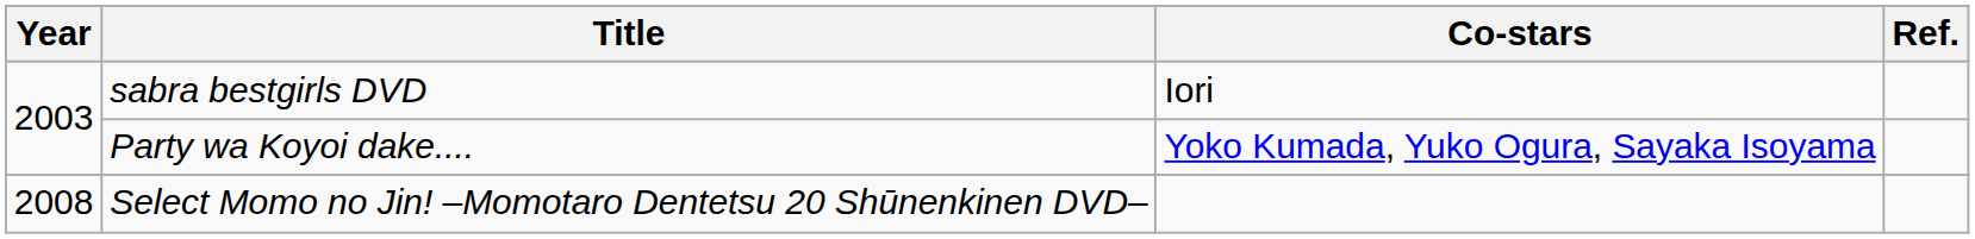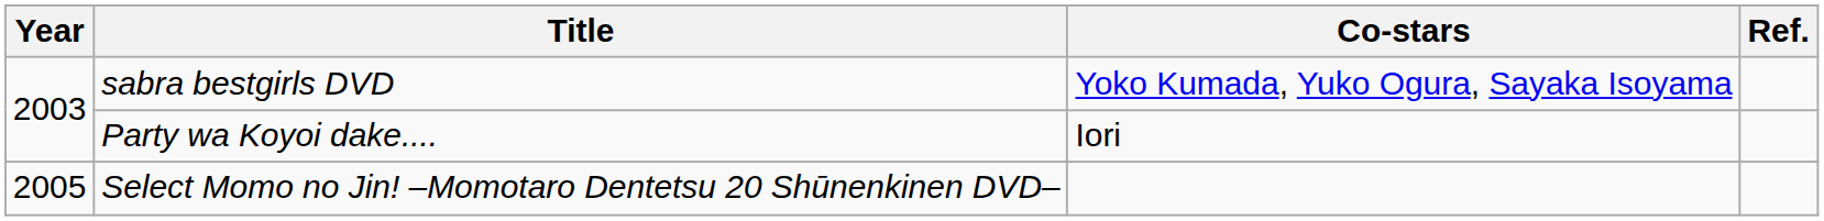sabra bestgirls DVD | Co-stars: Iori -> Yoko Kumada, Yuko Ogura, Sayaka Isoyama
Party wa Koyoi dake.... | Co-stars: Yoko Kumada, Yuko Ogura, Sayaka Isoyama -> Iori
Select Momo no Jin! –Momotaro Dentetsu 20 Shūnenkinen DVD– | Year: 2008 -> 2005
